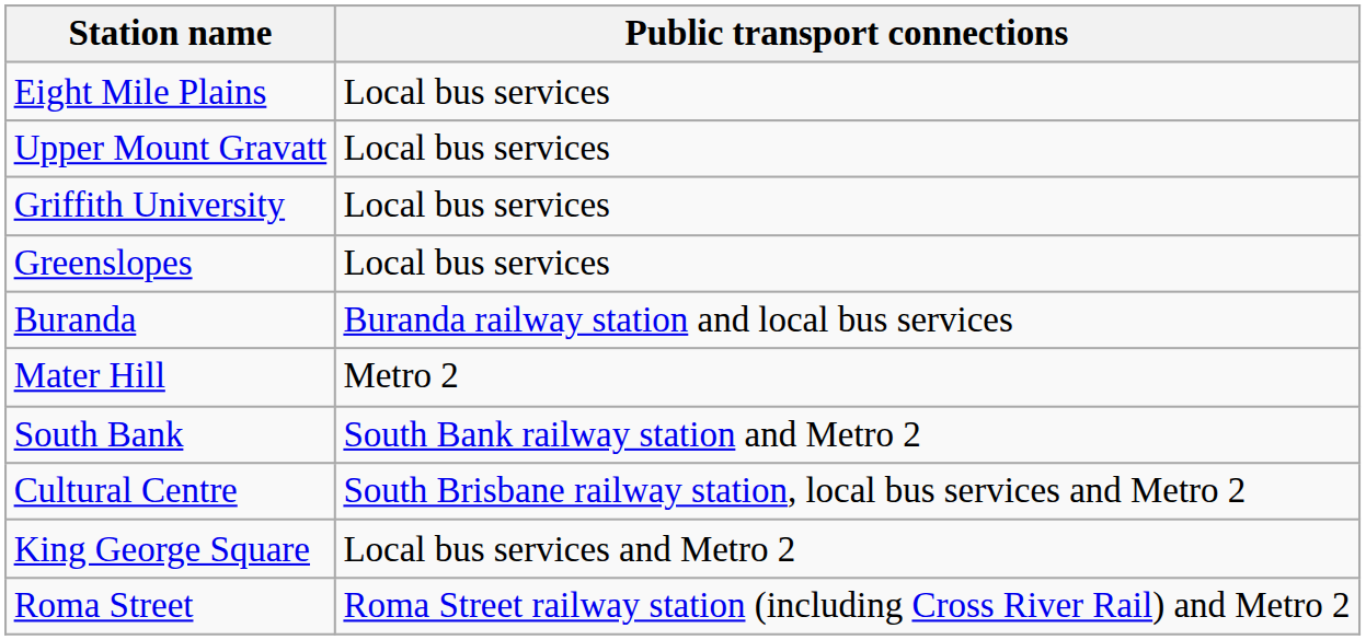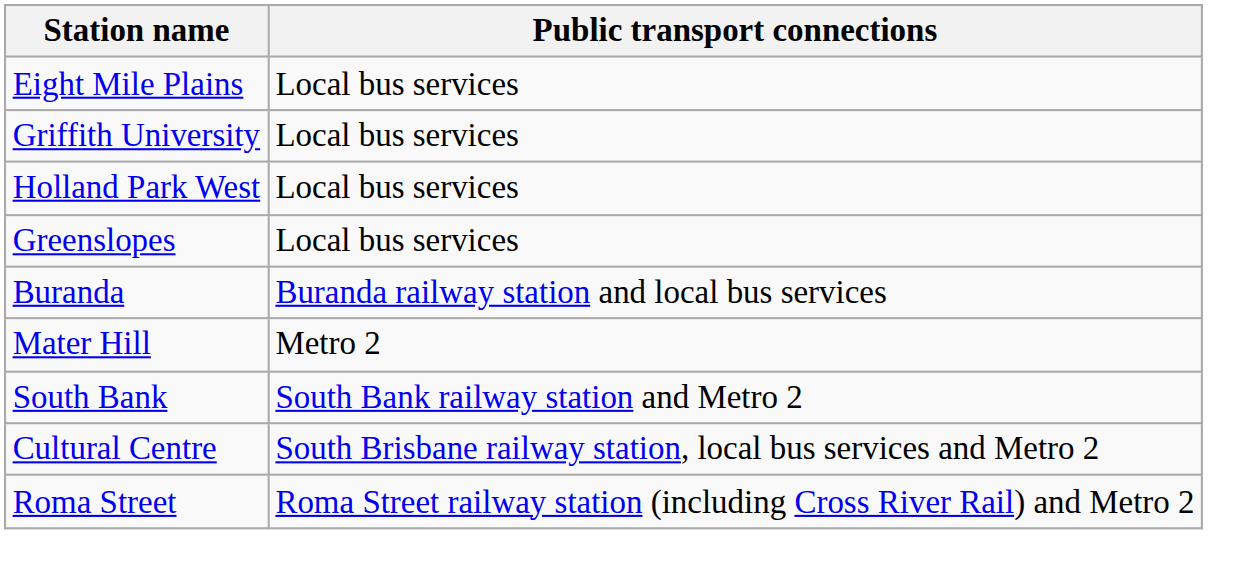- row: Upper Mount Gravatt | Local bus services
+ row: Holland Park West | Local bus services
- row: King George Square | Local bus services and Metro 2
